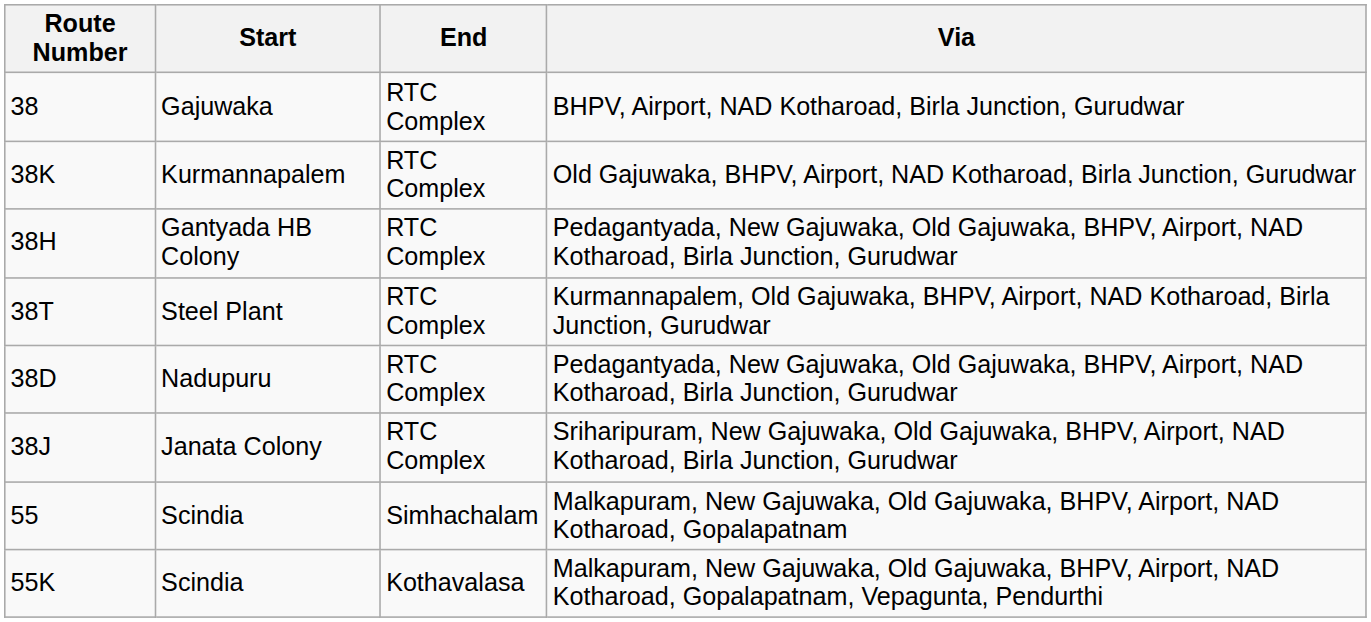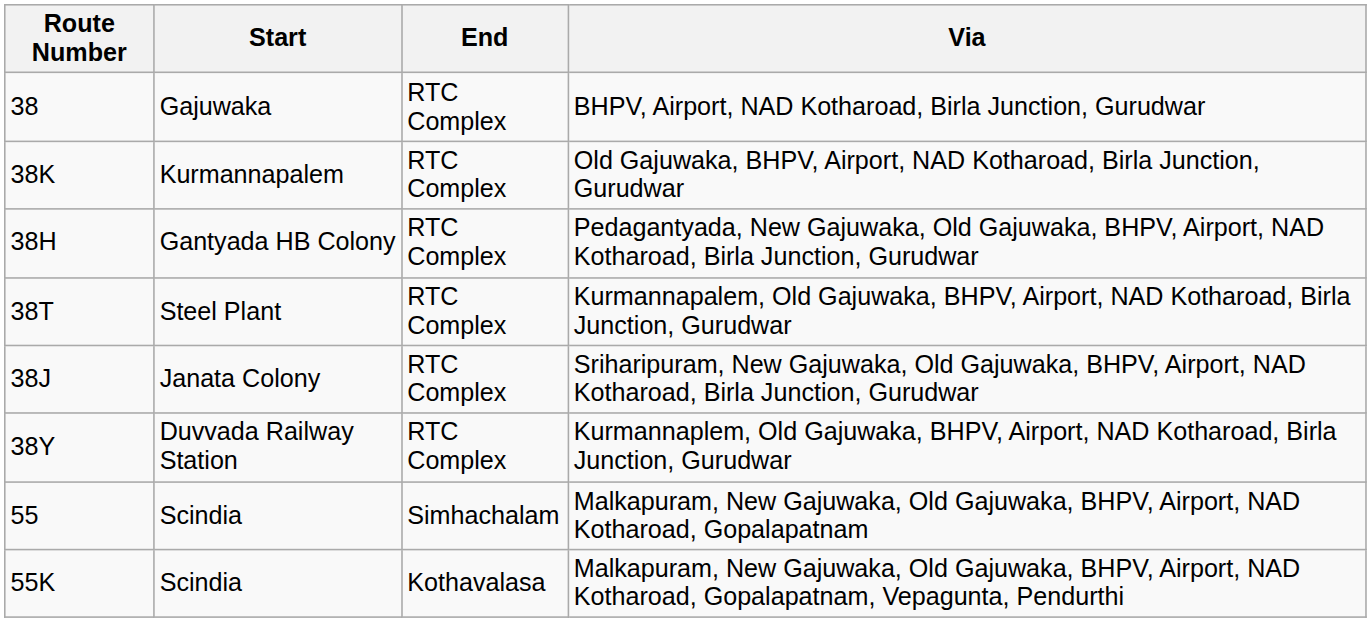- row: 38D | Nadupuru | RTC Complex | Pedagantyada, New Gajuwaka, Old Gajuwaka, BHPV, Airport, NAD Kotharoad, Birla Junction, Gurudwar
+ row: 38Y | Duvvada Railway Station | RTC Complex | Kurmannaplem, Old Gajuwaka, BHPV, Airport, NAD Kotharoad, Birla Junction, Gurudwar
